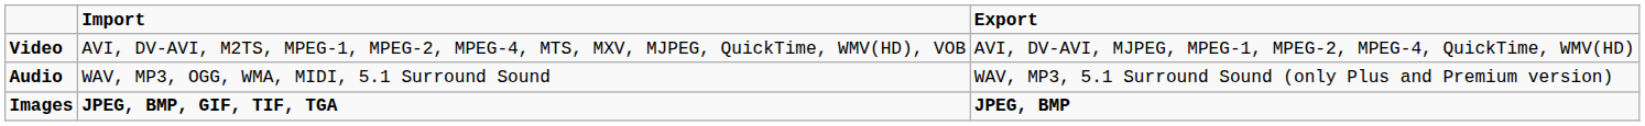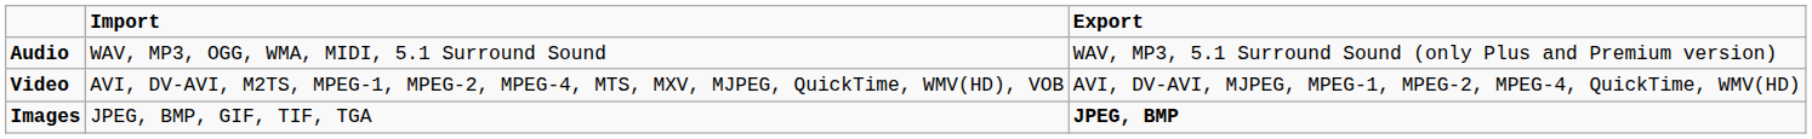rows swapped: Video <-> Audio
Images | Import: bold -> normal
